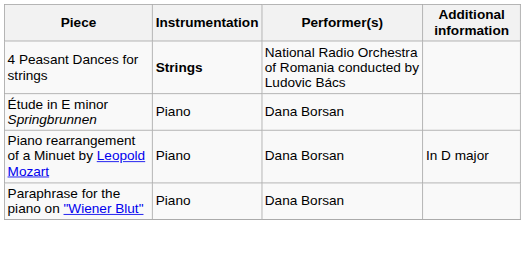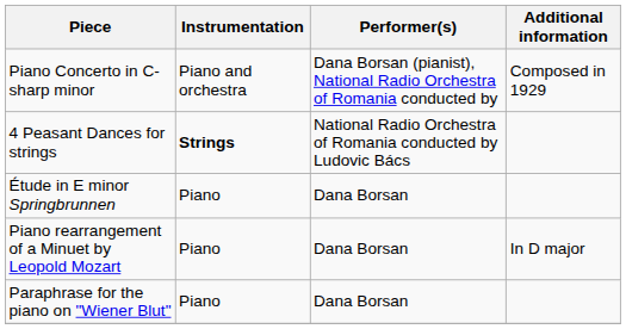+ row: Piano Concerto in C-sharp minor | Piano and orchestra | Dana Borsan (pianist), National Radio Orchestra of Romania conducted by | Composed in 1929
